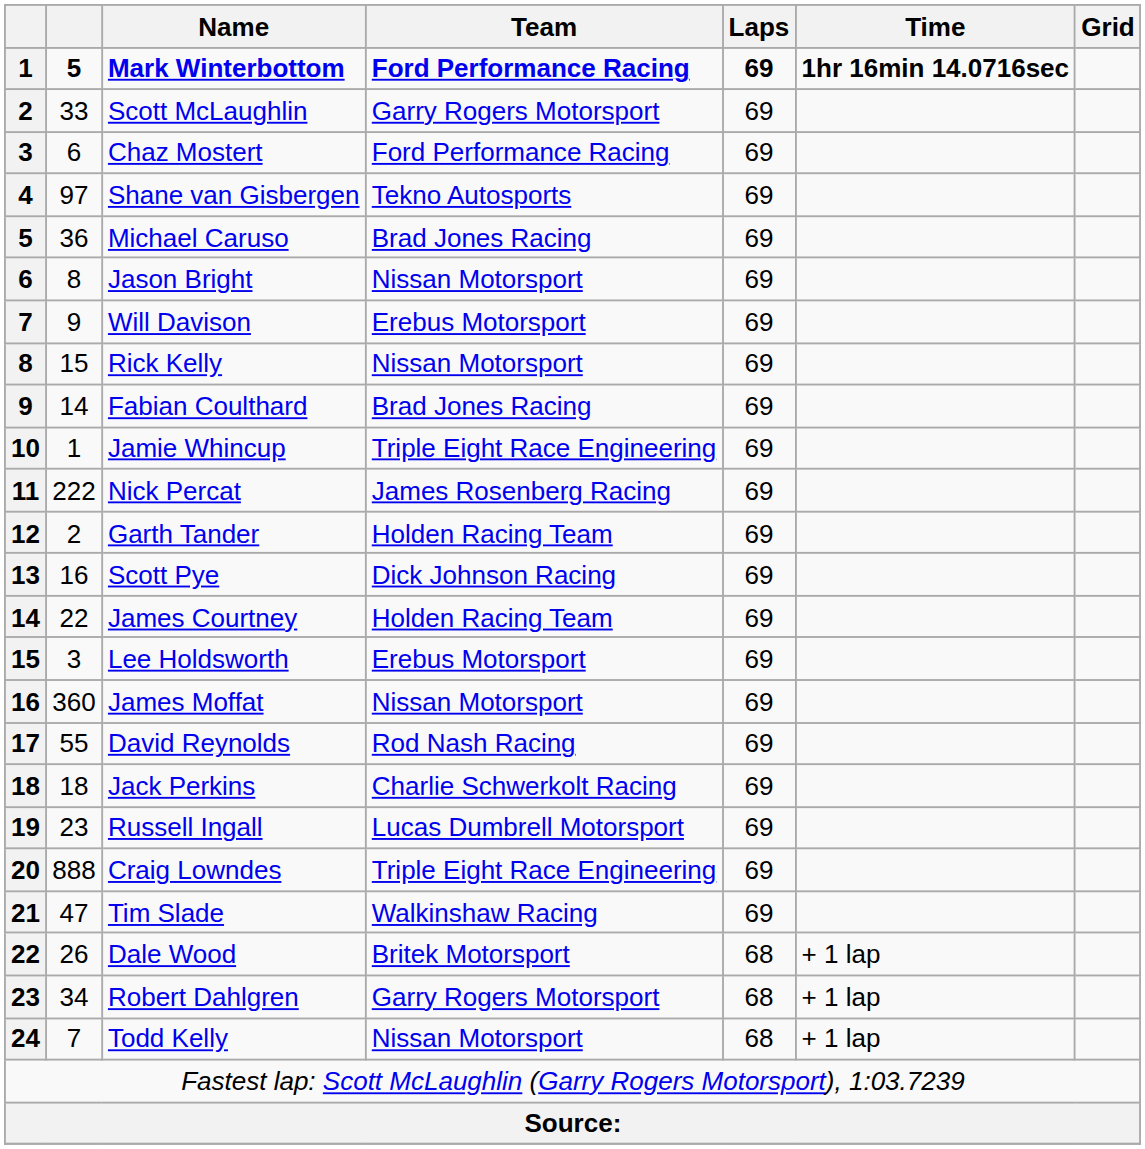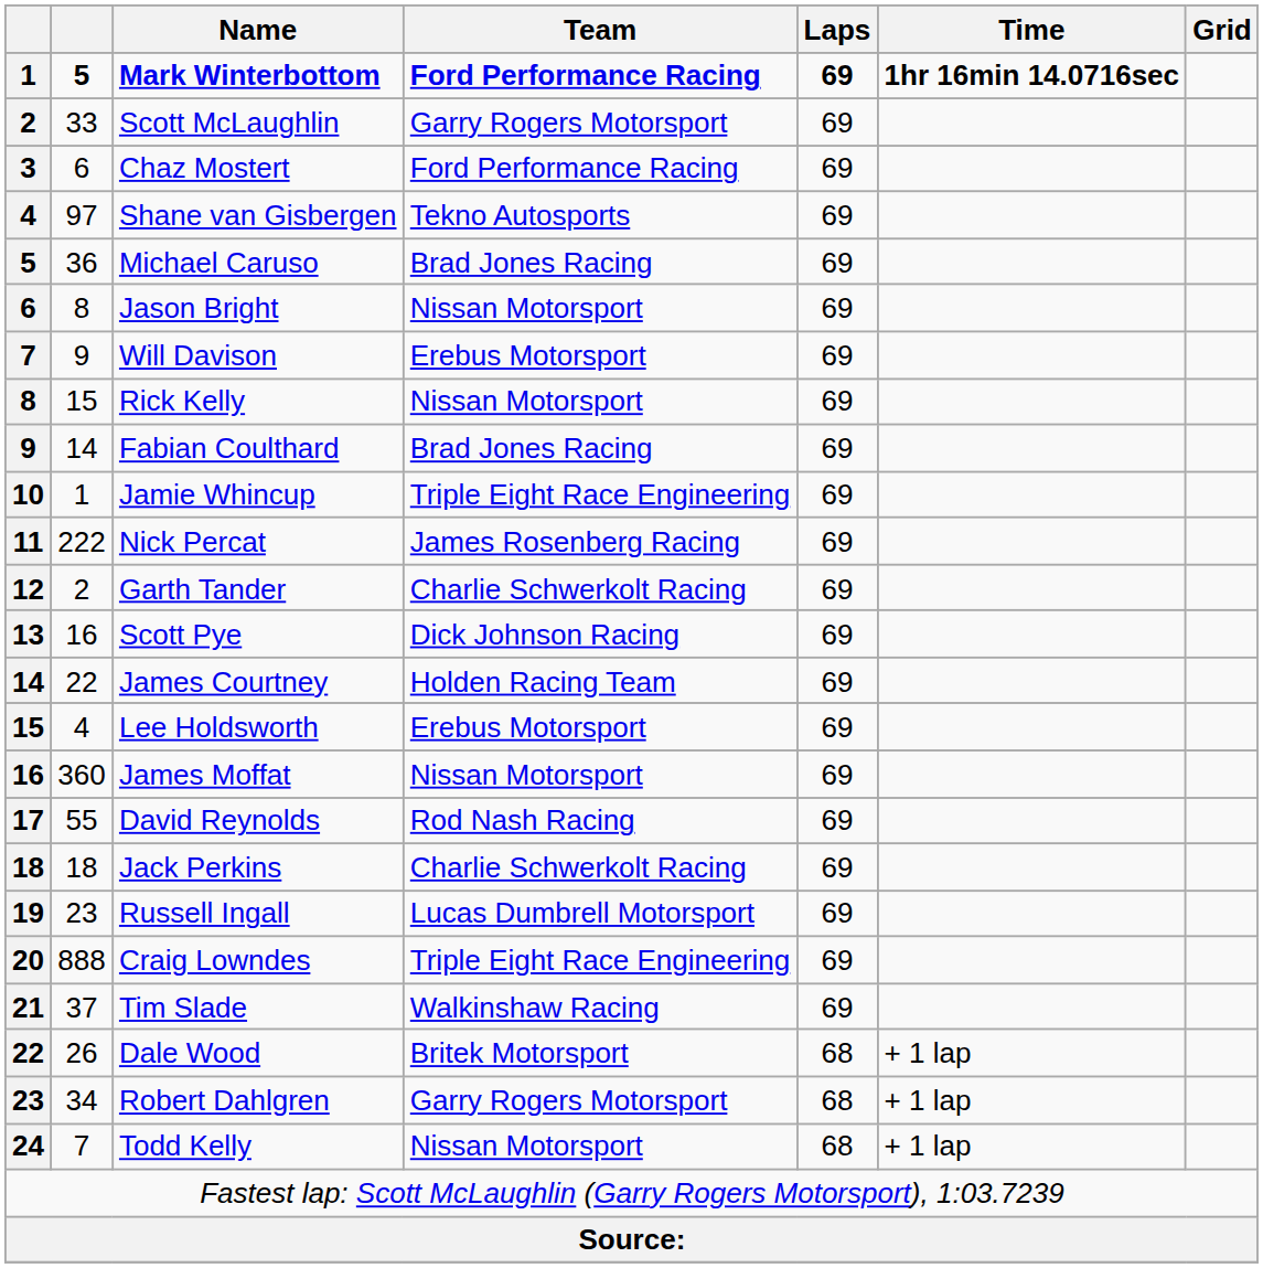Garth Tander | Team: Holden Racing Team -> Charlie Schwerkolt Racing
Lee Holdsworth | column 2: 3 -> 4
Tim Slade | column 2: 47 -> 37
